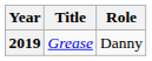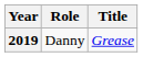columns swapped: Title <-> Role
